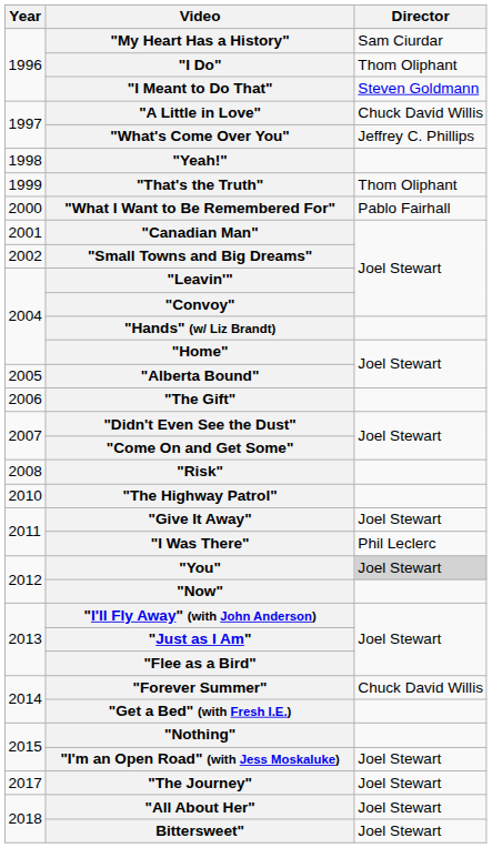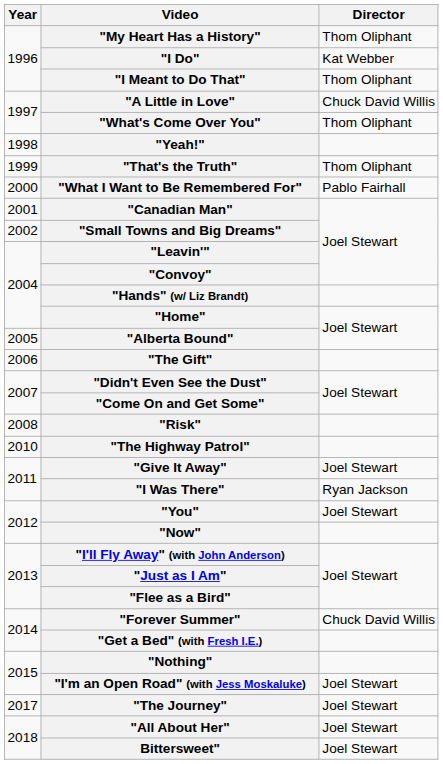"My Heart Has a History" | Director: Sam Ciurdar -> Thom Oliphant
"I Do" | Director: Thom Oliphant -> Kat Webber
"I Meant to Do That" | Director: Steven Goldmann -> Thom Oliphant
"What's Come Over You" | Director: Jeffrey C. Phillips -> Thom Oliphant
"I Was There" | Director: Phil Leclerc -> Ryan Jackson
"You" | Director: lightgrey background -> no background
